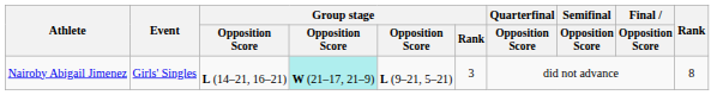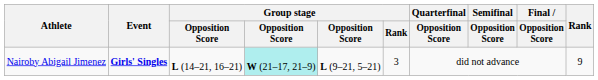Nairoby Abigail Jimenez | Event: normal -> bold
Nairoby Abigail Jimenez | Rank: 8 -> 9
